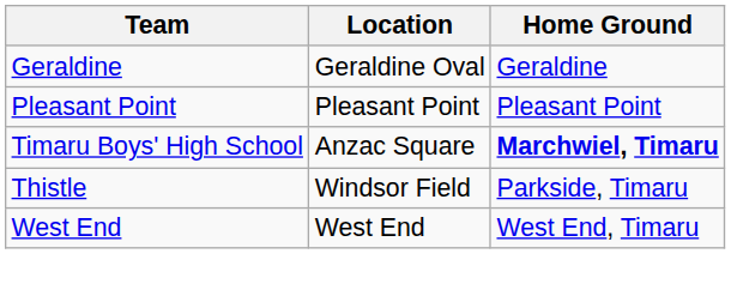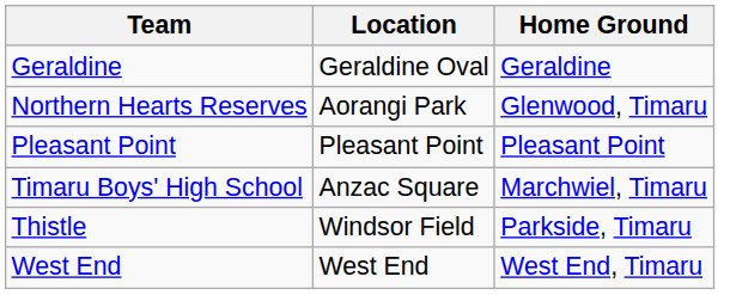+ row: Northern Hearts Reserves | Aorangi Park | Glenwood, Timaru
Timaru Boys' High School | Home Ground: bold -> normal
